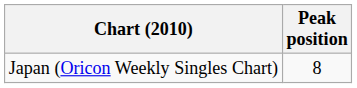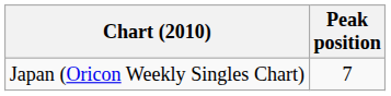Japan (Oricon Weekly Singles Chart) | Peak position: 8 -> 7
